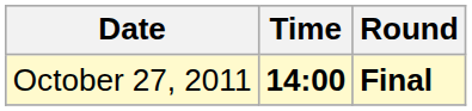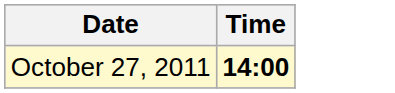- column: Round | Final
